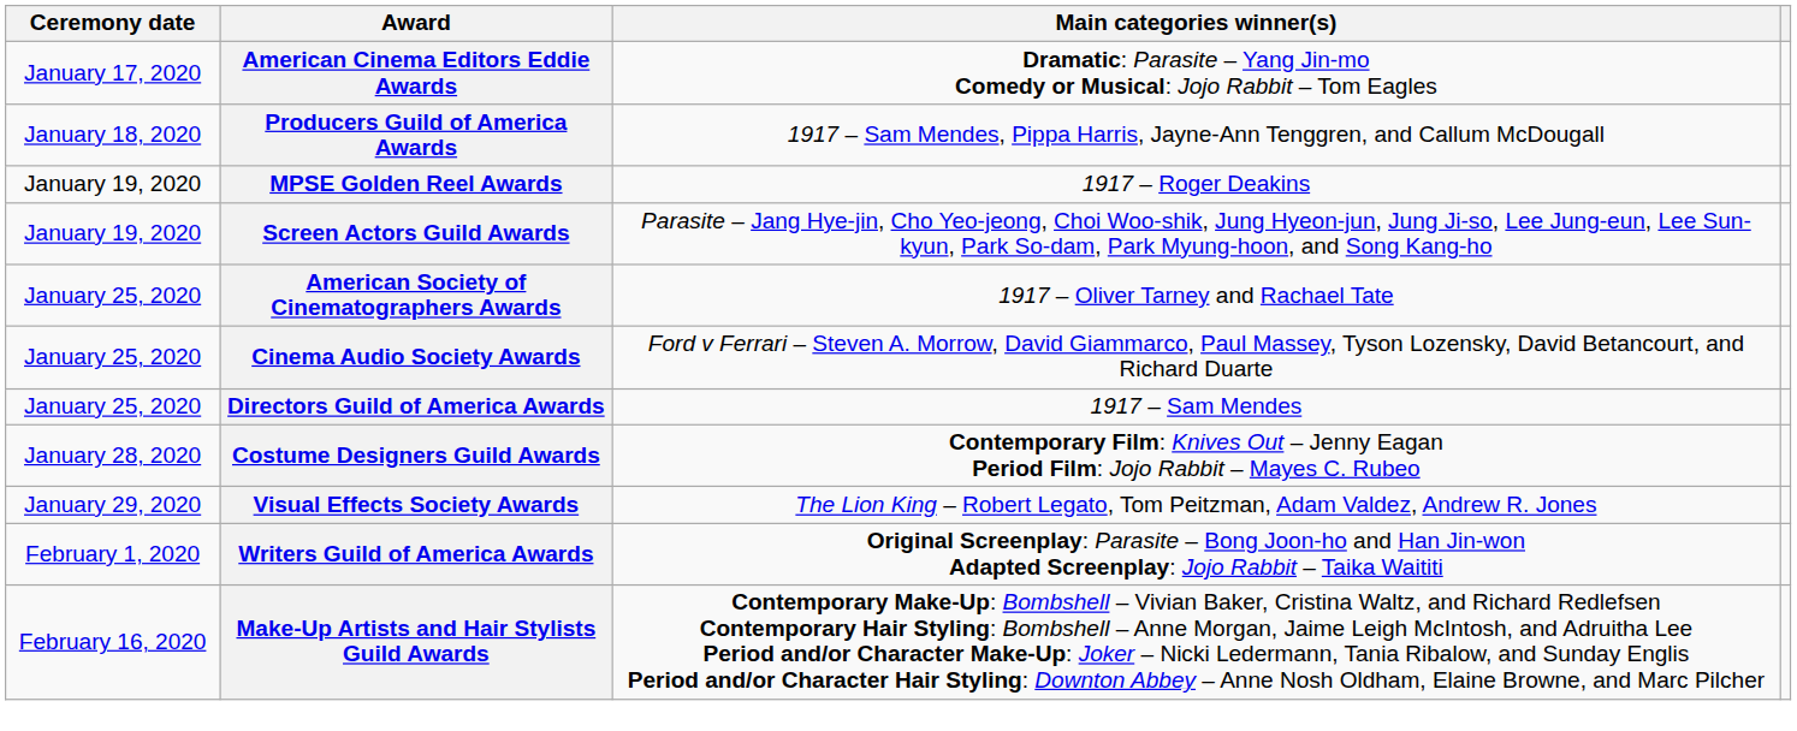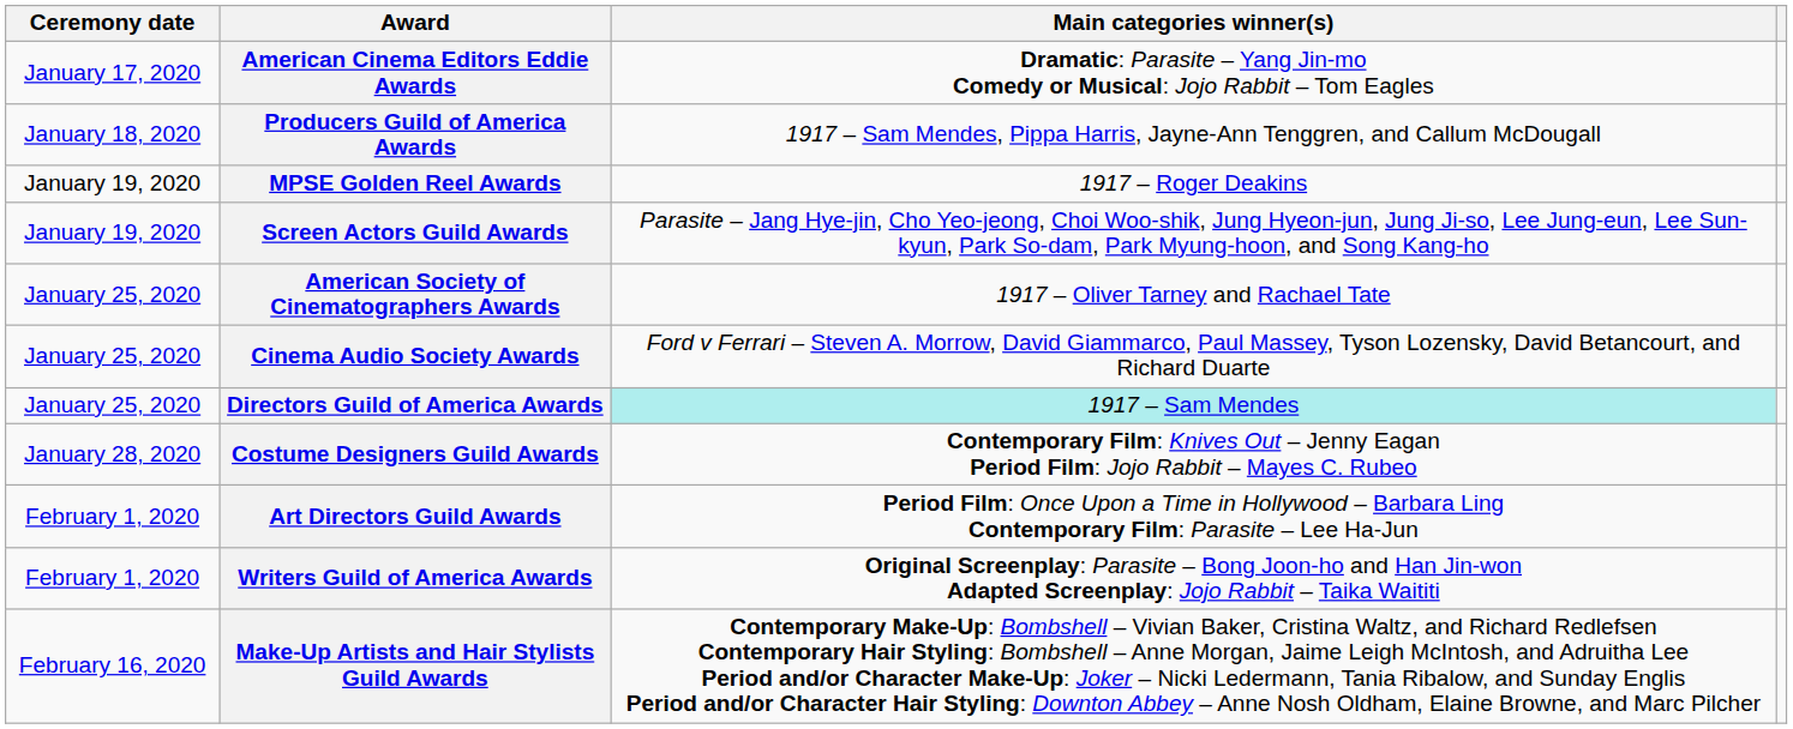Directors Guild of America Awards | Main categories winner(s): no background -> paleturquoise background
- row: January 29, 2020 | Visual Effects Society Awards | The Lion King – Robert Legato, Tom Peitzman, Adam Valdez, Andrew R. Jones
+ row: February 1, 2020 | Art Directors Guild Awards | Period Film: Once Upon a Time in Hollywood – Barbara Ling Contemporary Film: Parasite – Lee Ha-Jun
